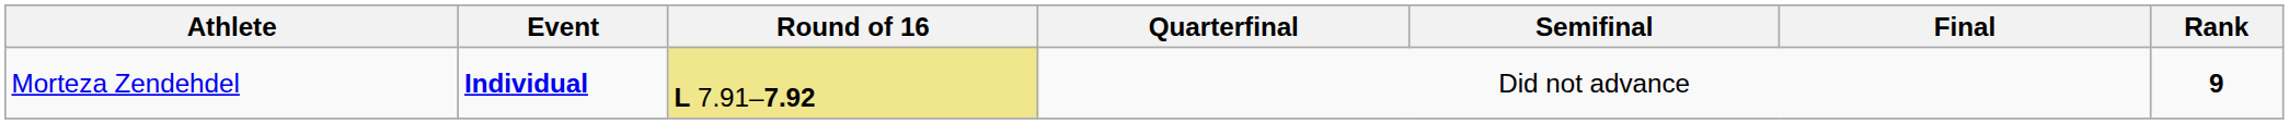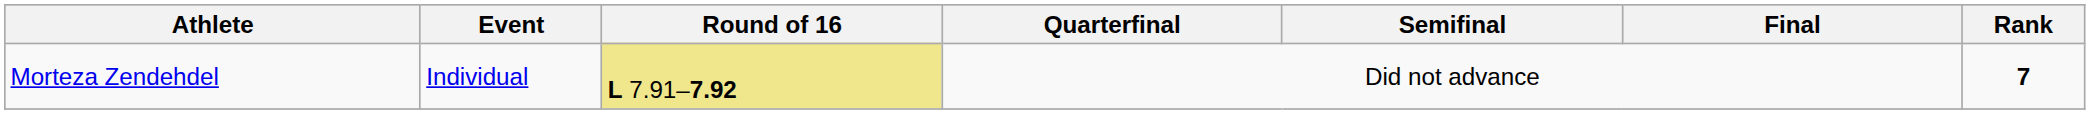Morteza Zendehdel | Event: bold -> normal
Morteza Zendehdel | Rank: 9 -> 7
